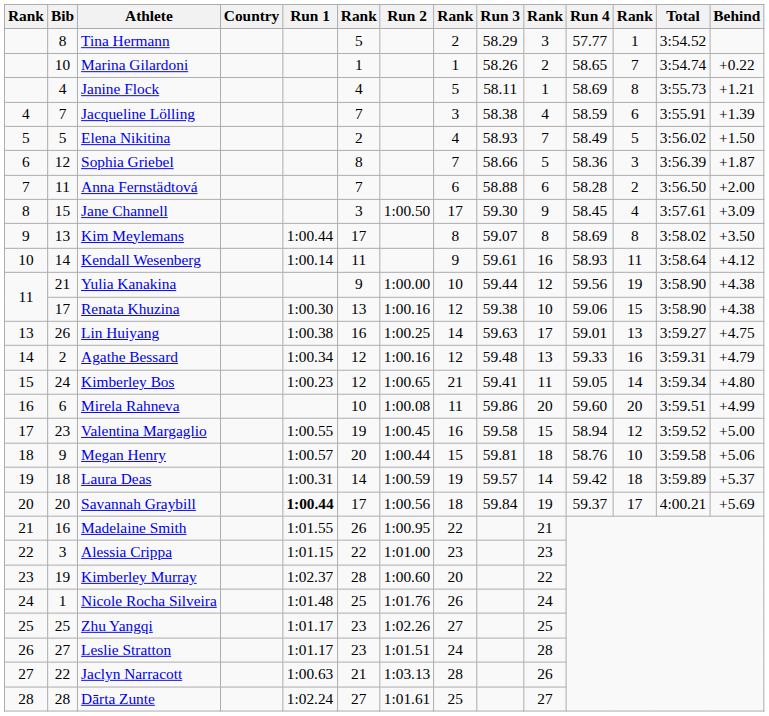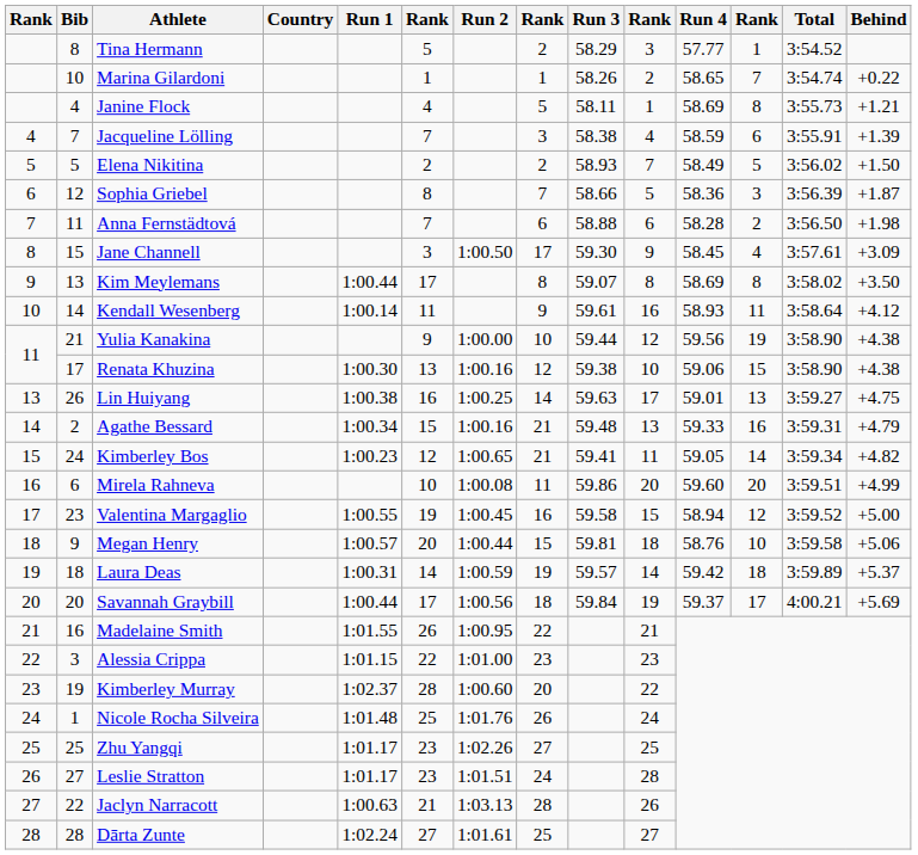Elena Nikitina | column 8: 4 -> 2
Anna Fernstädtová | Behind: +2.00 -> +1.98
Agathe Bessard | column 6: 12 -> 15
Agathe Bessard | column 8: 12 -> 21
Kimberley Bos | Behind: +4.80 -> +4.82
Savannah Graybill | Run 1: bold -> normal
